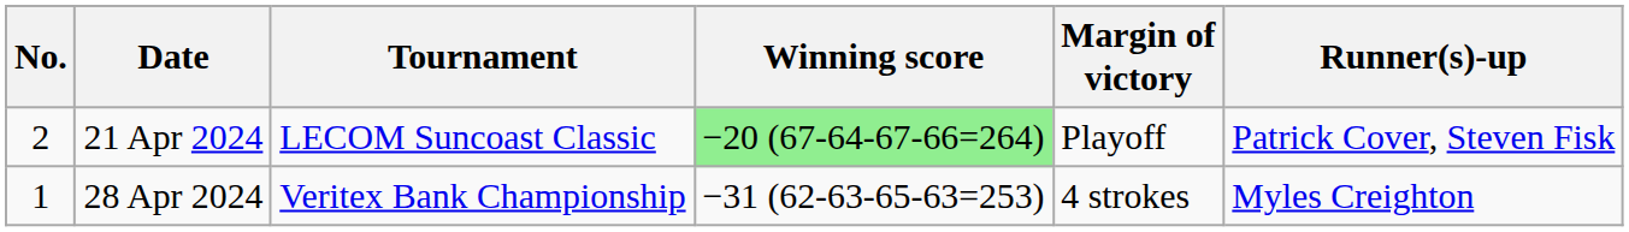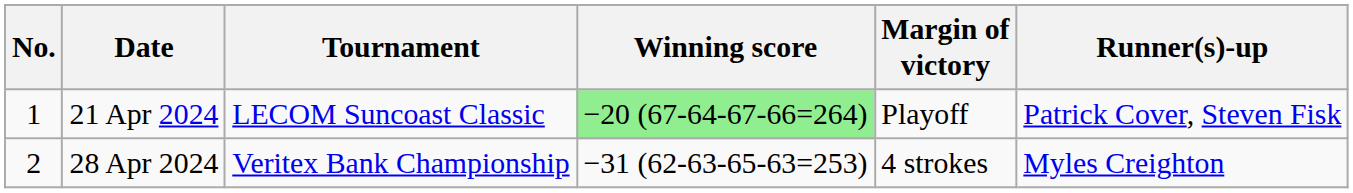21 Apr 2024 | No.: 2 -> 1
28 Apr 2024 | No.: 1 -> 2
